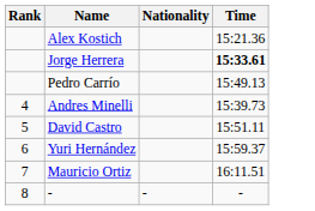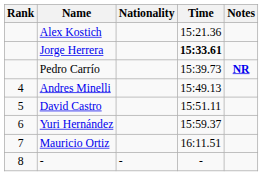+ column: Notes | NR
Pedro Carrío | Time: 15:49.13 -> 15:39.73
Andres Minelli | Time: 15:39.73 -> 15:49.13
